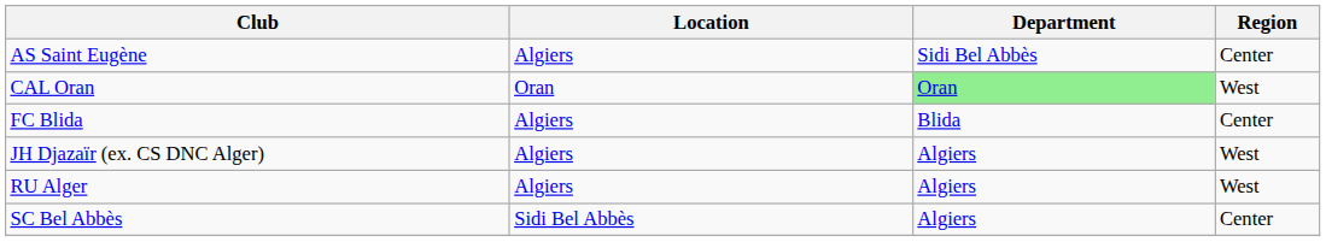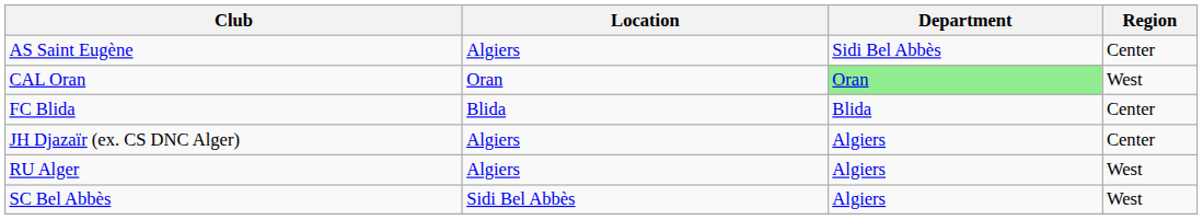FC Blida | Location: Algiers -> Blida
JH Djazaïr (ex. CS DNC Alger) | Region: West -> Center
SC Bel Abbès | Region: Center -> West
